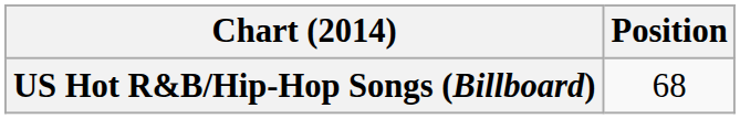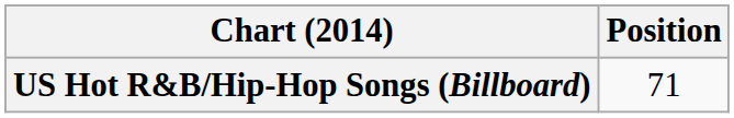US Hot R&B/Hip-Hop Songs (Billboard) | Position: 68 -> 71
